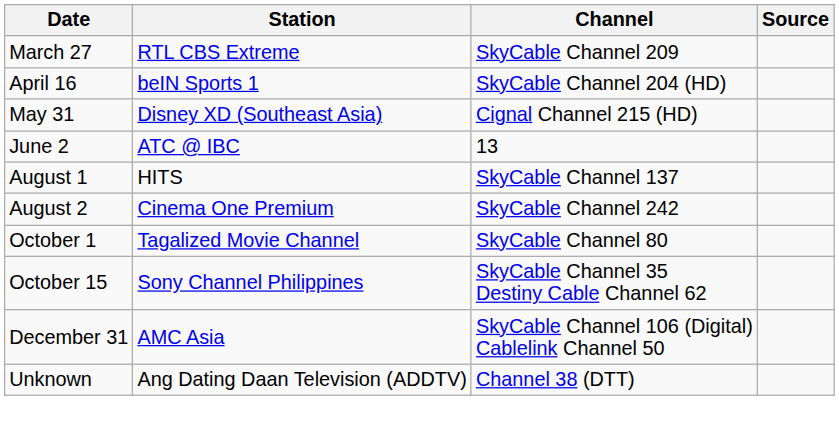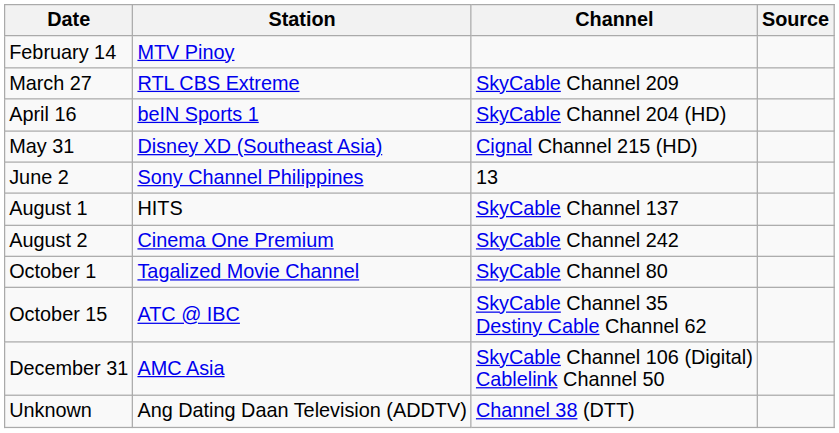+ row: February 14 | MTV Pinoy
June 2 | Station: ATC @ IBC -> Sony Channel Philippines
October 15 | Station: Sony Channel Philippines -> ATC @ IBC
